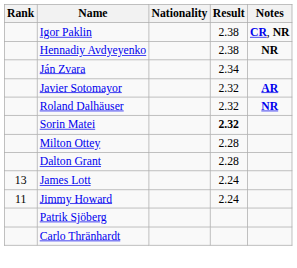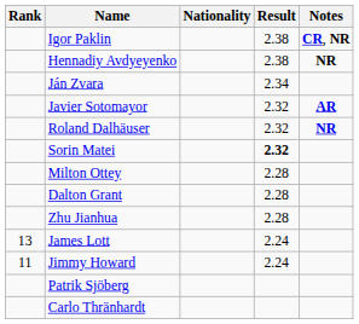+ row: Zhu Jianhua | 2.28
